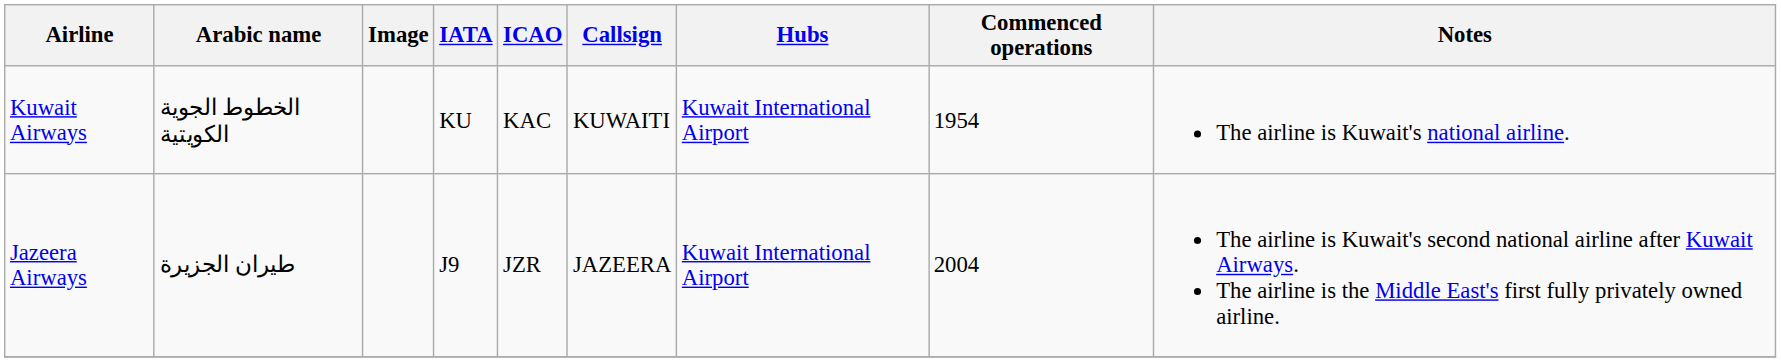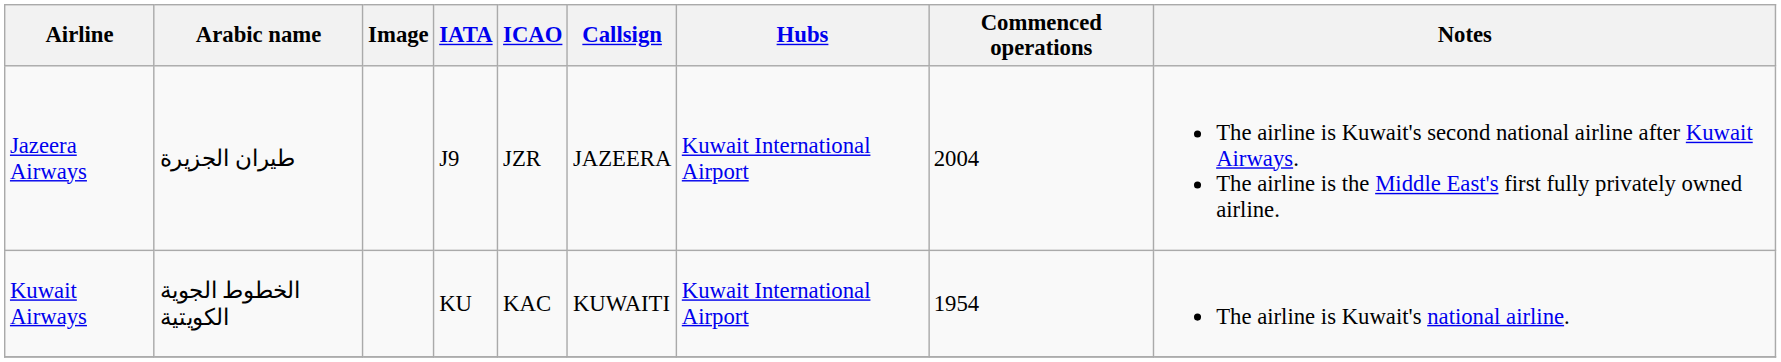rows swapped: Jazeera Airways <-> Kuwait Airways
